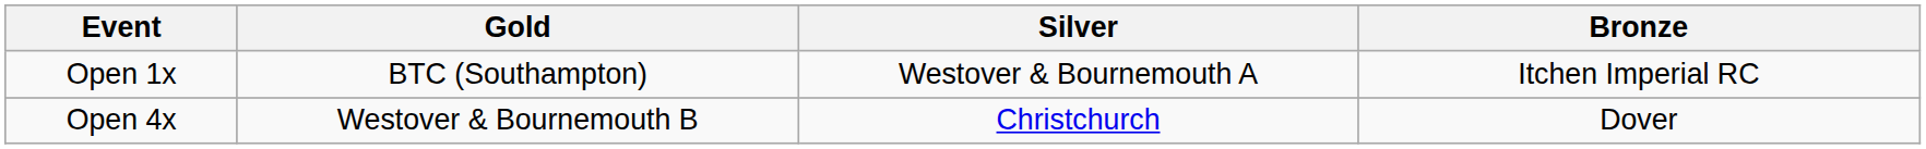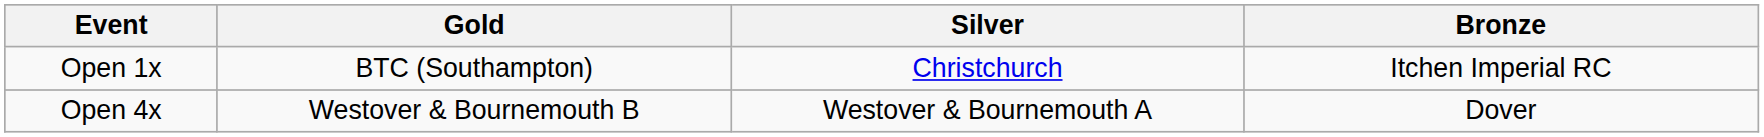Open 1x | Silver: Westover & Bournemouth A -> Christchurch
Open 4x | Silver: Christchurch -> Westover & Bournemouth A
